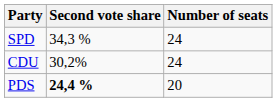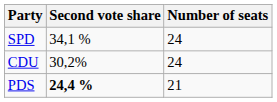SPD | Second vote share: 34,3 % -> 34,1 %
PDS | Number of seats: 20 -> 21
